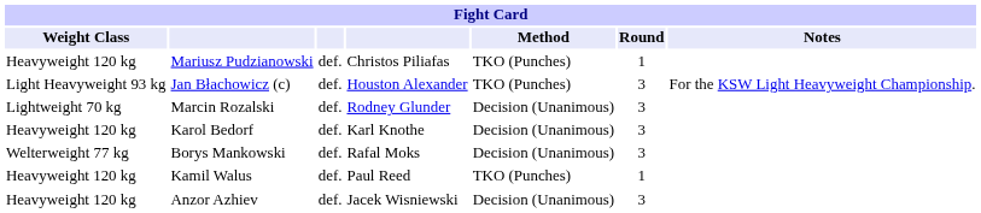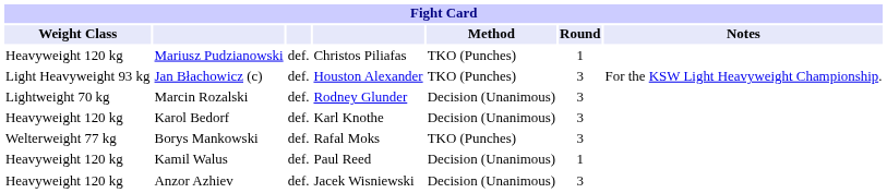Borys Mankowski | Method: Decision (Unanimous) -> TKO (Punches)
Kamil Walus | Method: TKO (Punches) -> Decision (Unanimous)
